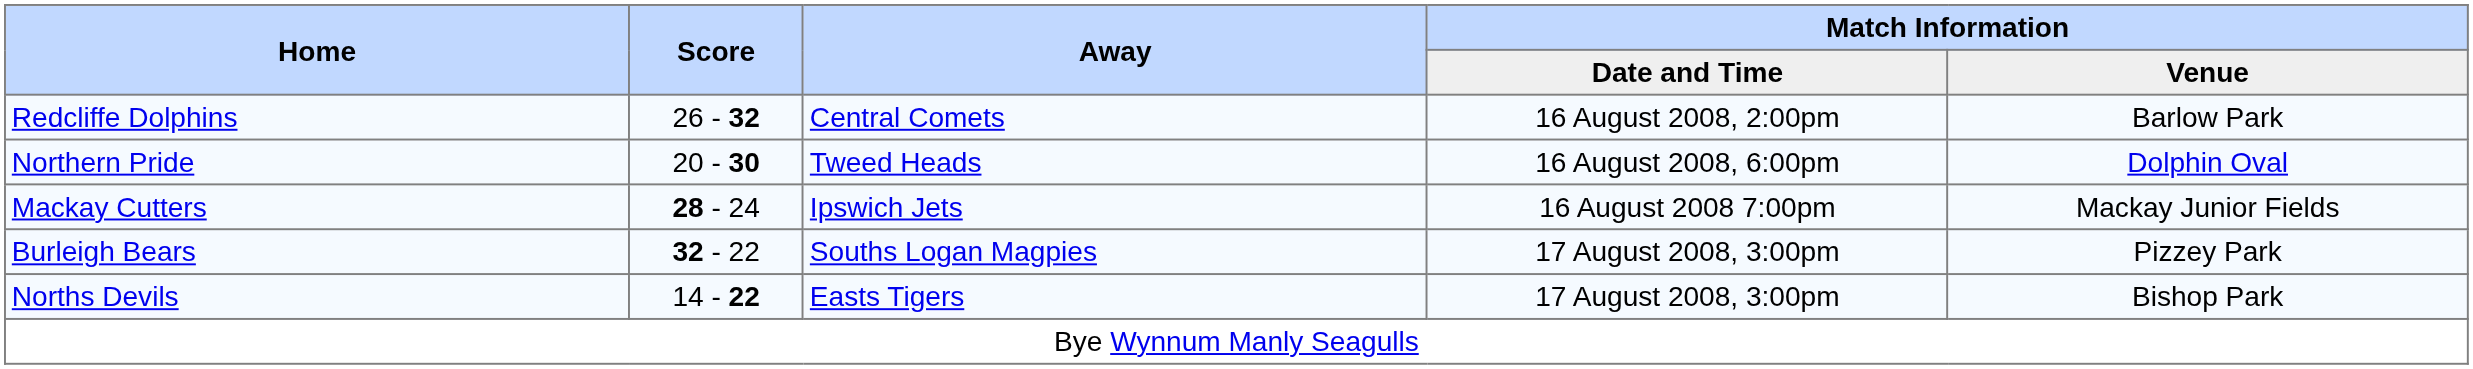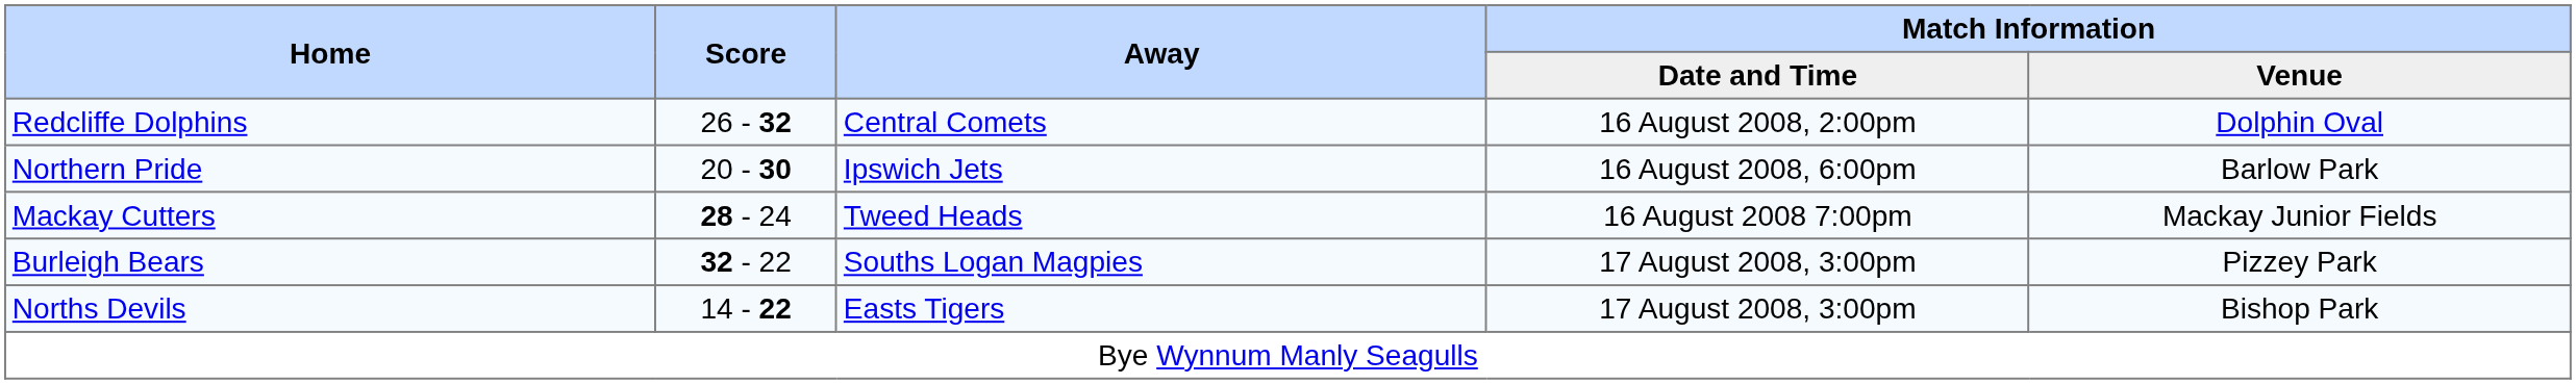Redcliffe Dolphins | Match Information / Venue: Barlow Park -> Dolphin Oval
Northern Pride | Away: Tweed Heads -> Ipswich Jets
Northern Pride | Match Information / Venue: Dolphin Oval -> Barlow Park
Mackay Cutters | Away: Ipswich Jets -> Tweed Heads
